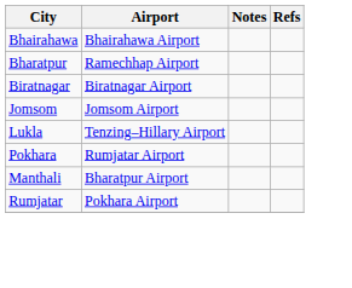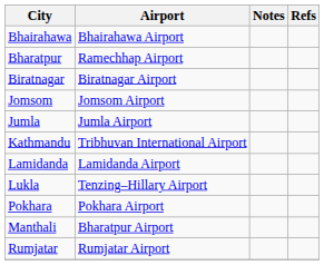+ row: Jumla | Jumla Airport
+ row: Kathmandu | Tribhuvan International Airport
+ row: Lamidanda | Lamidanda Airport
Pokhara | Airport: Rumjatar Airport -> Pokhara Airport
Rumjatar | Airport: Pokhara Airport -> Rumjatar Airport
